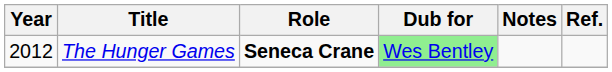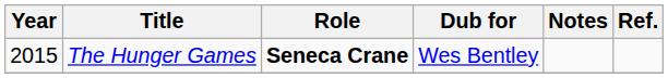The Hunger Games | Year: 2012 -> 2015
The Hunger Games | Dub for: lightgreen background -> no background
